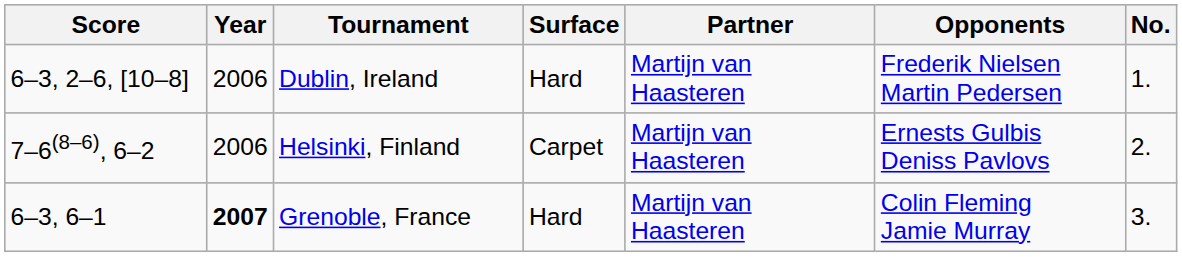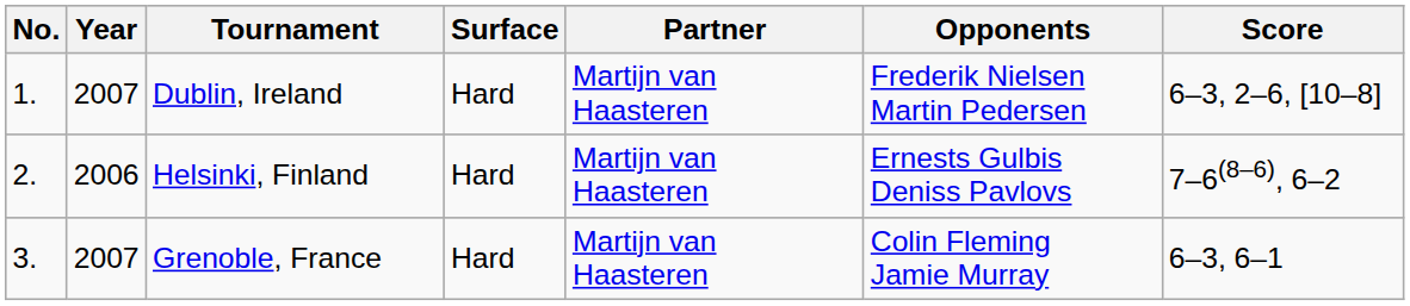columns swapped: No. <-> Score
Dublin, Ireland | Year: 2006 -> 2007
Helsinki, Finland | Surface: Carpet -> Hard
Grenoble, France | Year: bold -> normal
